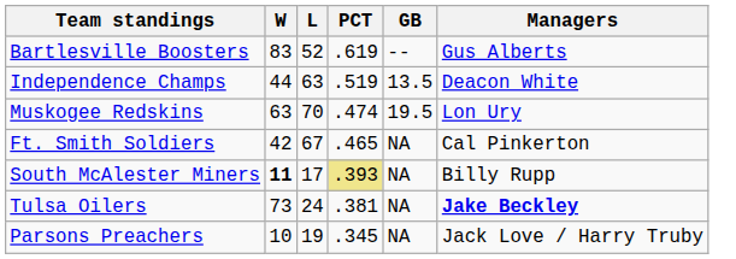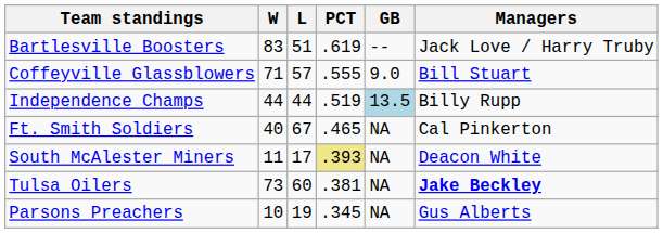Bartlesville Boosters | L: 52 -> 51
Bartlesville Boosters | Managers: Gus Alberts -> Jack Love / Harry Truby
+ row: Coffeyville Glassblowers | 71 | 57 | .555 | 9.0 | Bill Stuart
Independence Champs | L: 63 -> 44
Independence Champs | GB: no background -> lightblue background
Independence Champs | Managers: Deacon White -> Billy Rupp
- row: Muskogee Redskins | 63 | 70 | .474 | 19.5 | Lon Ury
Ft. Smith Soldiers | W: 42 -> 40
South McAlester Miners | W: bold -> normal
South McAlester Miners | Managers: Billy Rupp -> Deacon White
Tulsa Oilers | L: 24 -> 60
Parsons Preachers | Managers: Jack Love / Harry Truby -> Gus Alberts
